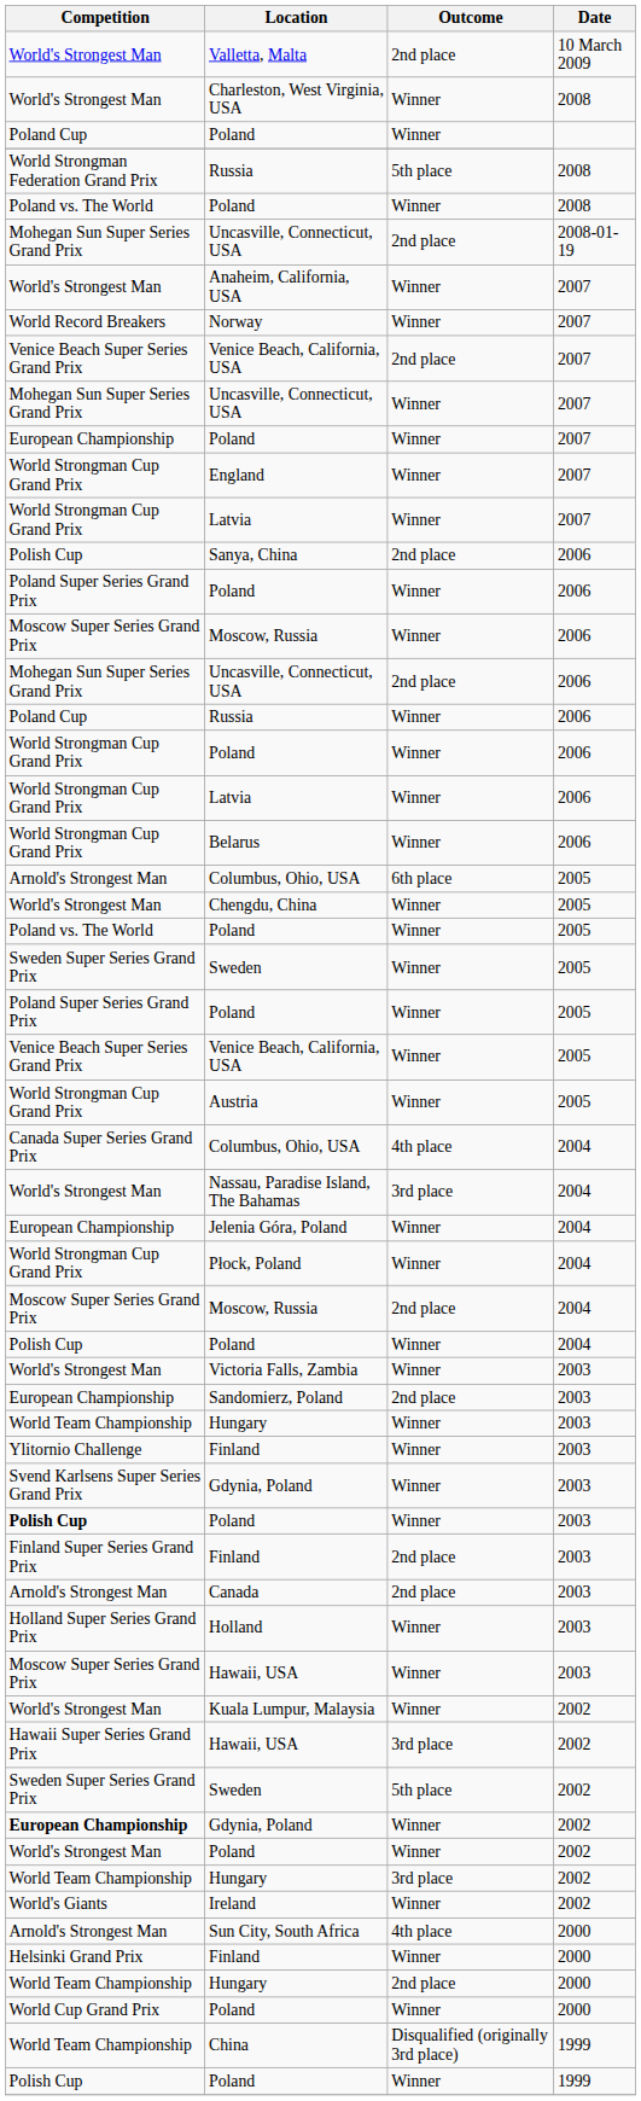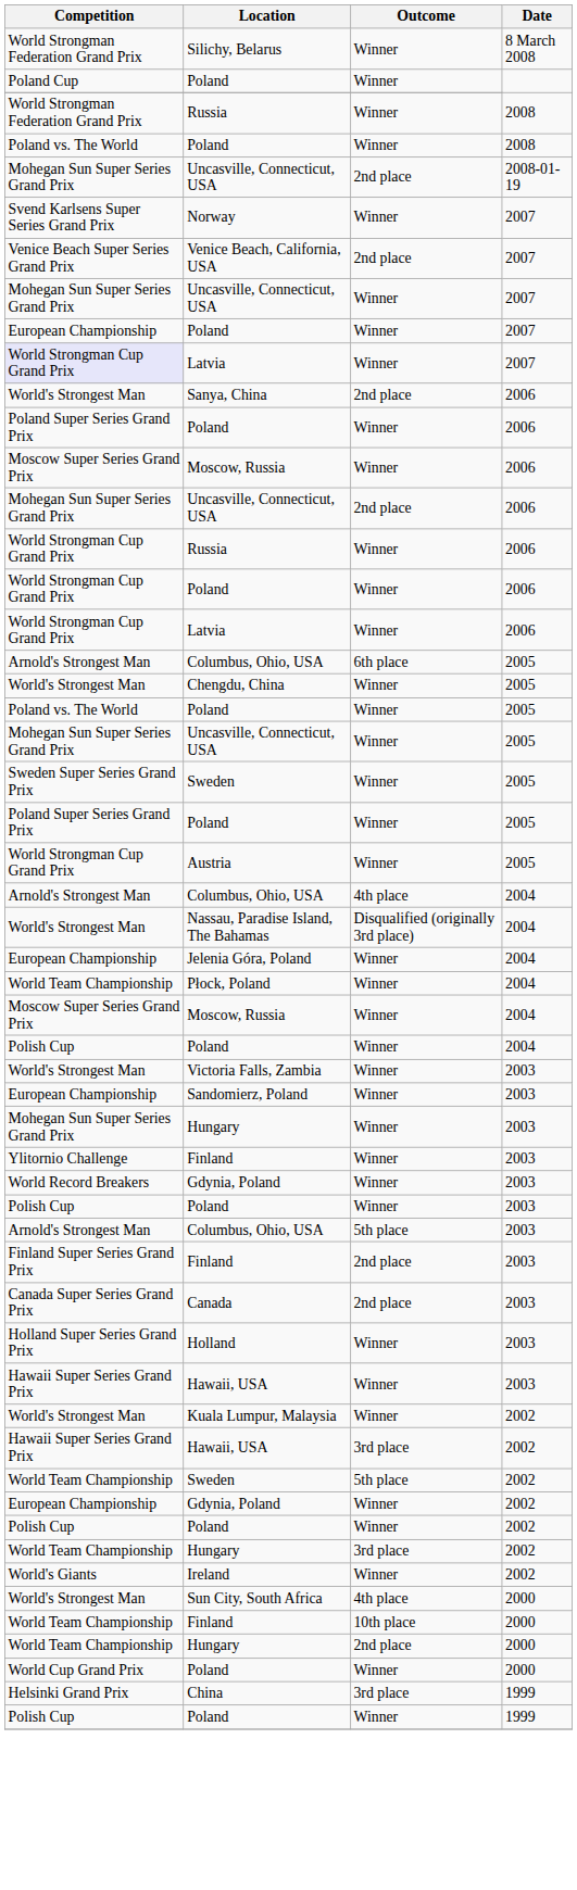- row: World's Strongest Man | Valletta, Malta | 2nd place | 10 March 2009
- row: World's Strongest Man | Charleston, West Virginia, USA | Winner | 2008
+ row: World Strongman Federation Grand Prix | Silichy, Belarus | Winner | 8 March 2008
Russia / 2008 | Outcome: 5th place -> Winner
- row: World's Strongest Man | Anaheim, California, USA | Winner | 2007
Norway | Competition: World Record Breakers -> Svend Karlsens Super Series Grand Prix
- row: World Strongman Cup Grand Prix | England | Winner | 2007
Latvia / 2007 | Competition: no background -> lavender background
Sanya, China | Competition: Polish Cup -> World's Strongest Man
Russia / 2006 | Competition: Poland Cup -> World Strongman Cup Grand Prix
- row: World Strongman Cup Grand Prix | Belarus | Winner | 2006
+ row: Mohegan Sun Super Series Grand Prix | Uncasville, Connecticut, USA | Winner | 2005
- row: Venice Beach Super Series Grand Prix | Venice Beach, California, USA | Winner | 2005
Columbus, Ohio, USA / 2004 | Competition: Canada Super Series Grand Prix -> Arnold's Strongest Man
Nassau, Paradise Island, The Bahamas | Outcome: 3rd place -> Disqualified (originally 3rd place)
Płock, Poland | Competition: World Strongman Cup Grand Prix -> World Team Championship
Moscow, Russia / 2004 | Outcome: 2nd place -> Winner
Sandomierz, Poland | Outcome: 2nd place -> Winner
Hungary / 2003 | Competition: World Team Championship -> Mohegan Sun Super Series Grand Prix
Gdynia, Poland / 2003 | Competition: Svend Karlsens Super Series Grand Prix -> World Record Breakers
Poland / 2003 | Competition: bold -> normal
+ row: Arnold's Strongest Man | Columbus, Ohio, USA | 5th place | 2003
Canada | Competition: Arnold's Strongest Man -> Canada Super Series Grand Prix
Hawaii, USA / 2003 | Competition: Moscow Super Series Grand Prix -> Hawaii Super Series Grand Prix
Sweden / 2002 | Competition: Sweden Super Series Grand Prix -> World Team Championship
Gdynia, Poland / 2002 | Competition: bold -> normal
Poland / 2002 | Competition: World's Strongest Man -> Polish Cup
Sun City, South Africa | Competition: Arnold's Strongest Man -> World's Strongest Man
Finland / 2000 | Competition: Helsinki Grand Prix -> World Team Championship
Finland / 2000 | Outcome: Winner -> 10th place
China | Competition: World Team Championship -> Helsinki Grand Prix
China | Outcome: Disqualified (originally 3rd place) -> 3rd place
